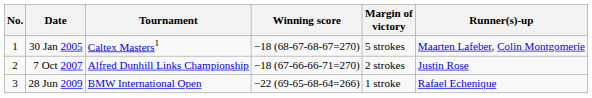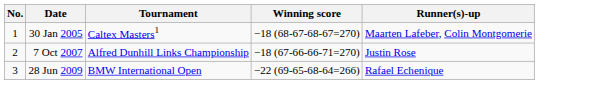- column: Margin of victory | 5 strokes | 2 strokes | 1 stroke
